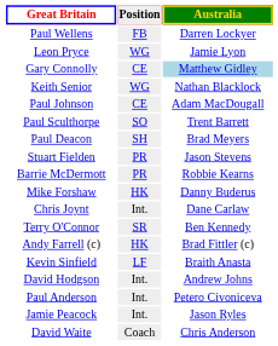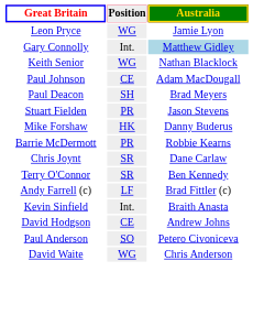- row: Paul Wellens | FB | Darren Lockyer
Gary Connolly | Position: CE -> Int.
- row: Paul Sculthorpe | SO | Trent Barrett
rows swapped: Mike Forshaw <-> Barrie McDermott
Chris Joynt | Position: Int. -> SR
Andy Farrell (c) | Position: HK -> LF
Kevin Sinfield | Position: LF -> Int.
David Hodgson | Position: Int. -> CE
Paul Anderson | Position: Int. -> SO
- row: Jamie Peacock | Int. | Jason Ryles
David Waite | Position: Coach -> WG
